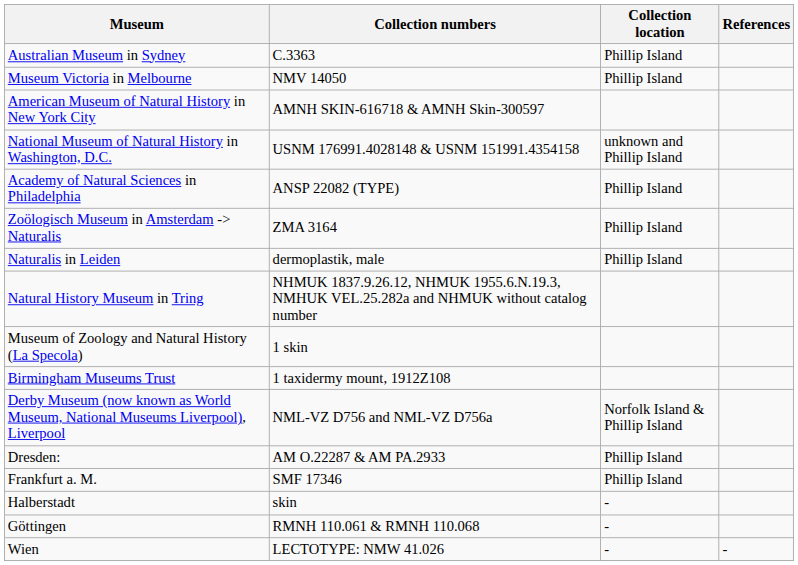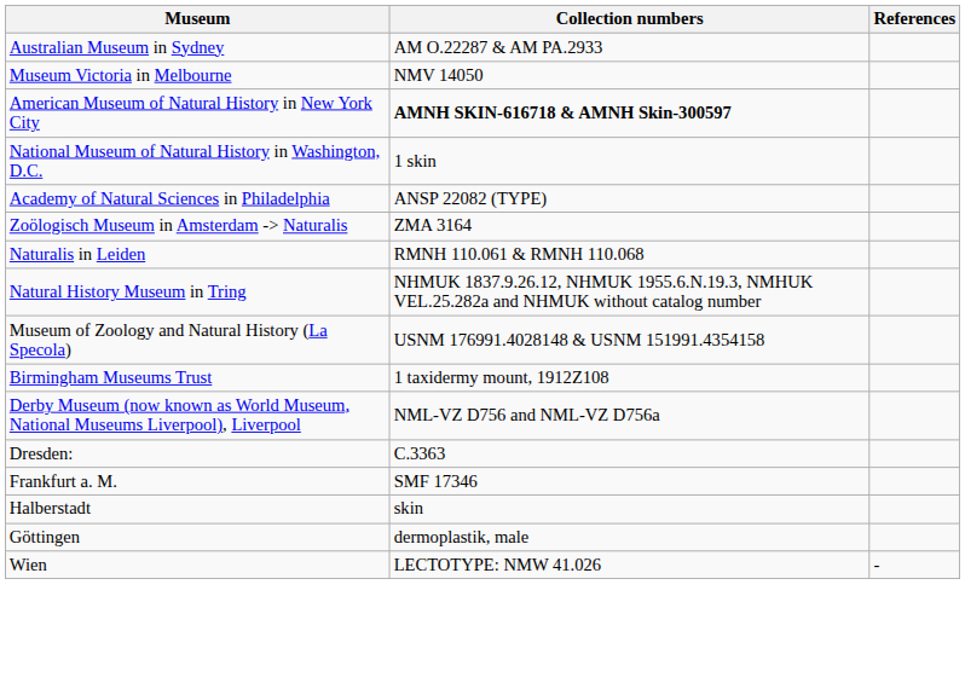- column: Collection location | Phillip Island | Phillip Island | unknown and Phillip Island | Phillip Island | Phillip Island | Phillip Island | Norfolk Island & Phillip Island | Phillip Island | Phillip Island | - | - | -
Australian Museum in Sydney | Collection numbers: C.3363 -> AM O.22287 & AM PA.2933
American Museum of Natural History in New York City | Collection numbers: normal -> bold
National Museum of Natural History in Washington, D.C. | Collection numbers: USNM 176991.4028148 & USNM 151991.4354158 -> 1 skin
Naturalis in Leiden | Collection numbers: dermoplastik, male -> RMNH 110.061 & RMNH 110.068
Museum of Zoology and Natural History (La Specola) | Collection numbers: 1 skin -> USNM 176991.4028148 & USNM 151991.4354158
Dresden: | Collection numbers: AM O.22287 & AM PA.2933 -> C.3363
Göttingen | Collection numbers: RMNH 110.061 & RMNH 110.068 -> dermoplastik, male
